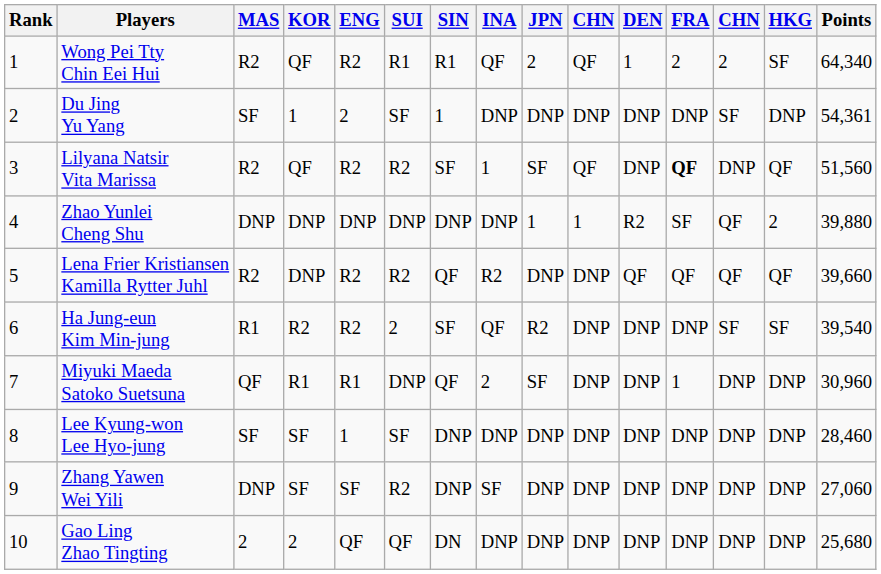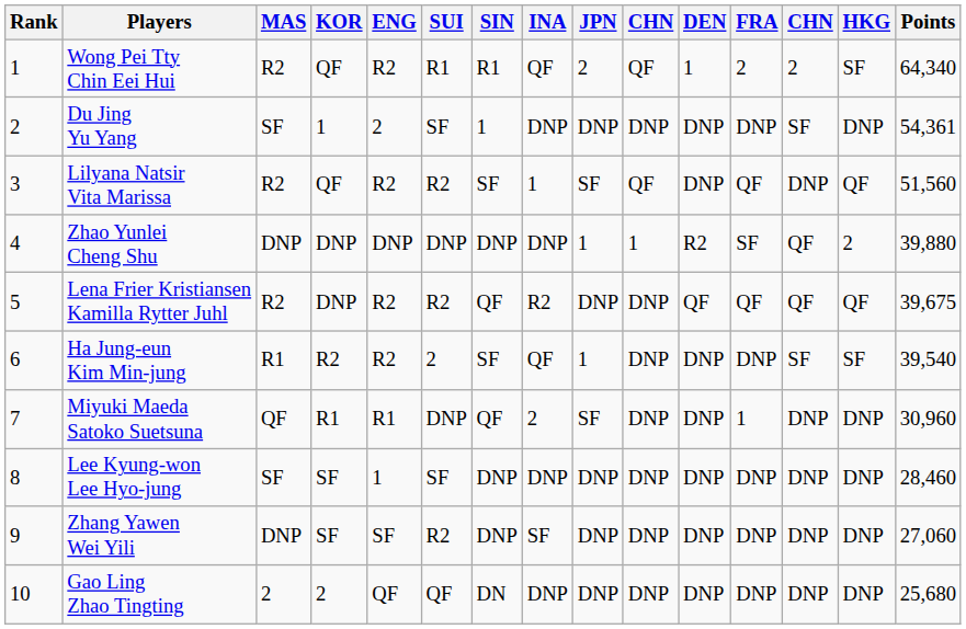Lilyana Natsir Vita Marissa | FRA: bold -> normal
Lena Frier Kristiansen Kamilla Rytter Juhl | Points: 39,660 -> 39,675
Ha Jung-eun Kim Min-jung | JPN: R2 -> 1
